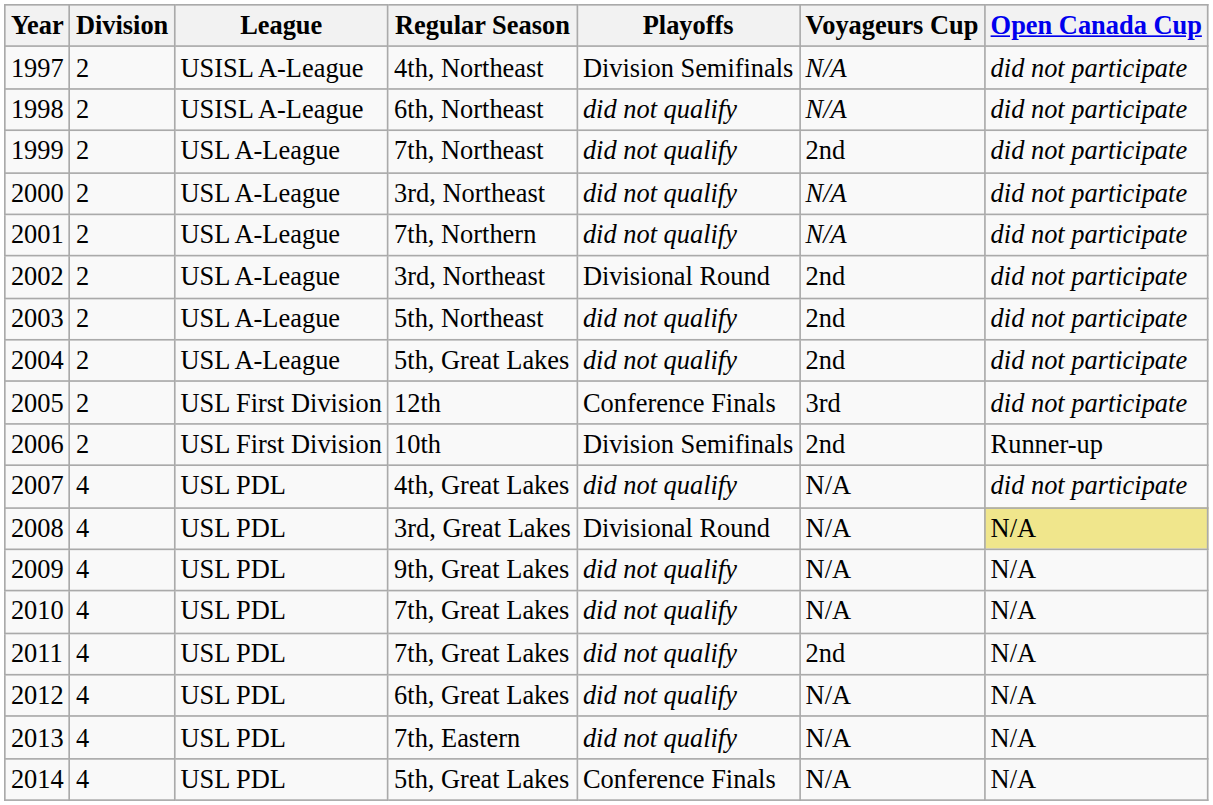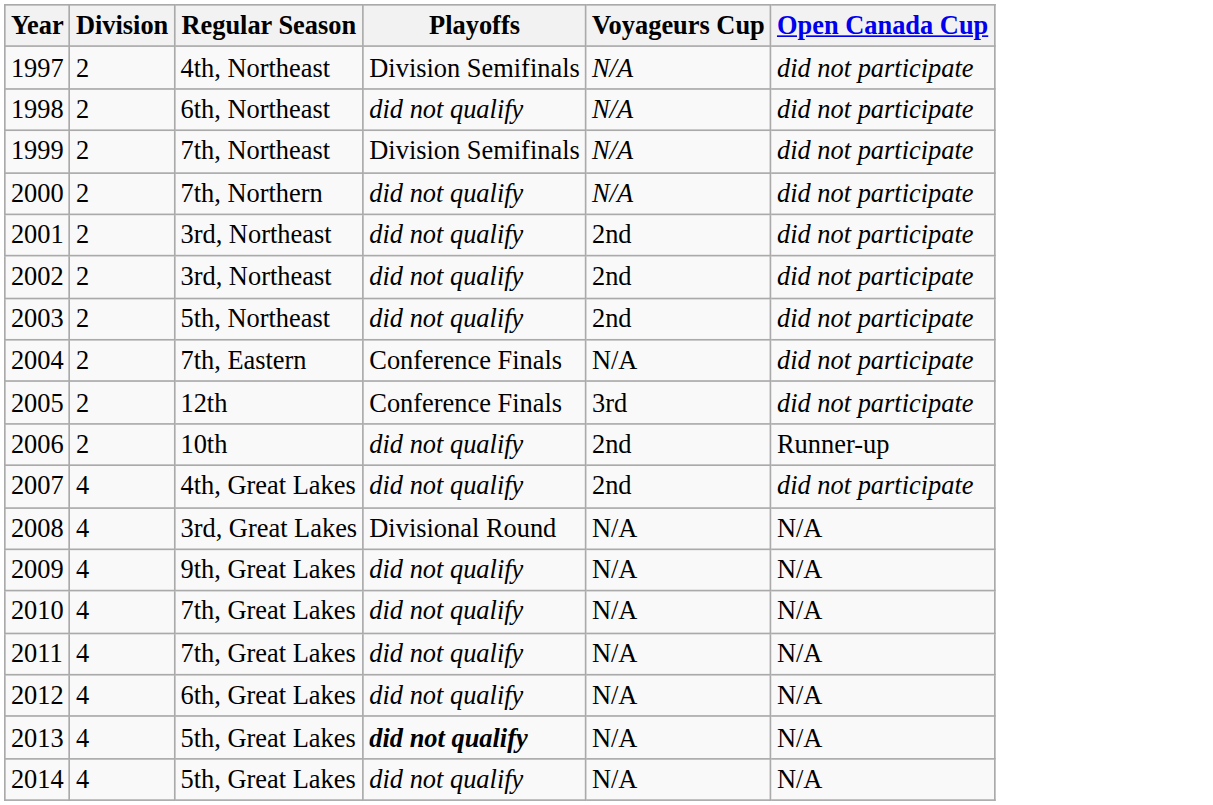- column: League | USISL A-League | USISL A-League | USL A-League | USL A-League | USL A-League | USL A-League | USL A-League | USL A-League | USL First Division | USL First Division | USL PDL | USL PDL | USL PDL | USL PDL | USL PDL | USL PDL | USL PDL | USL PDL
1999 | Playoffs: did not qualify -> Division Semifinals
1999 | Voyageurs Cup: 2nd -> N/A
2000 | Regular Season: 3rd, Northeast -> 7th, Northern
2001 | Regular Season: 7th, Northern -> 3rd, Northeast
2001 | Voyageurs Cup: N/A -> 2nd
2002 | Playoffs: Divisional Round -> did not qualify
2004 | Regular Season: 5th, Great Lakes -> 7th, Eastern
2004 | Playoffs: did not qualify -> Conference Finals
2004 | Voyageurs Cup: 2nd -> N/A
2006 | Playoffs: Division Semifinals -> did not qualify
2007 | Voyageurs Cup: N/A -> 2nd
2008 | Open Canada Cup: khaki background -> no background
2011 | Voyageurs Cup: 2nd -> N/A
2013 | Regular Season: 7th, Eastern -> 5th, Great Lakes
2013 | Playoffs: normal -> bold
2014 | Playoffs: Conference Finals -> did not qualify
